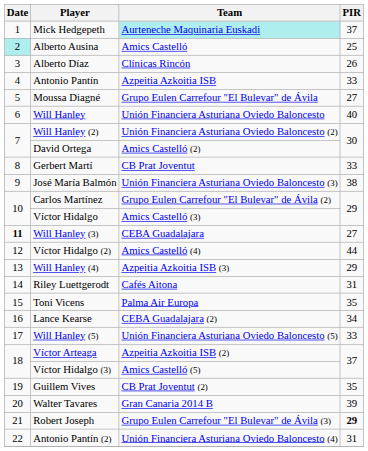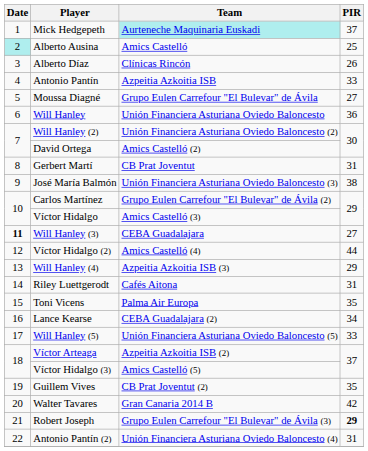Will Hanley | PIR: 40 -> 36
Gerbert Martí | PIR: 33 -> 31
Walter Tavares | PIR: 39 -> 42
